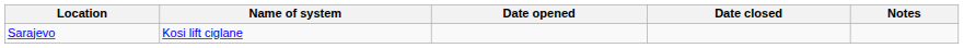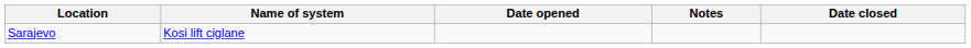columns swapped: Date closed <-> Notes
